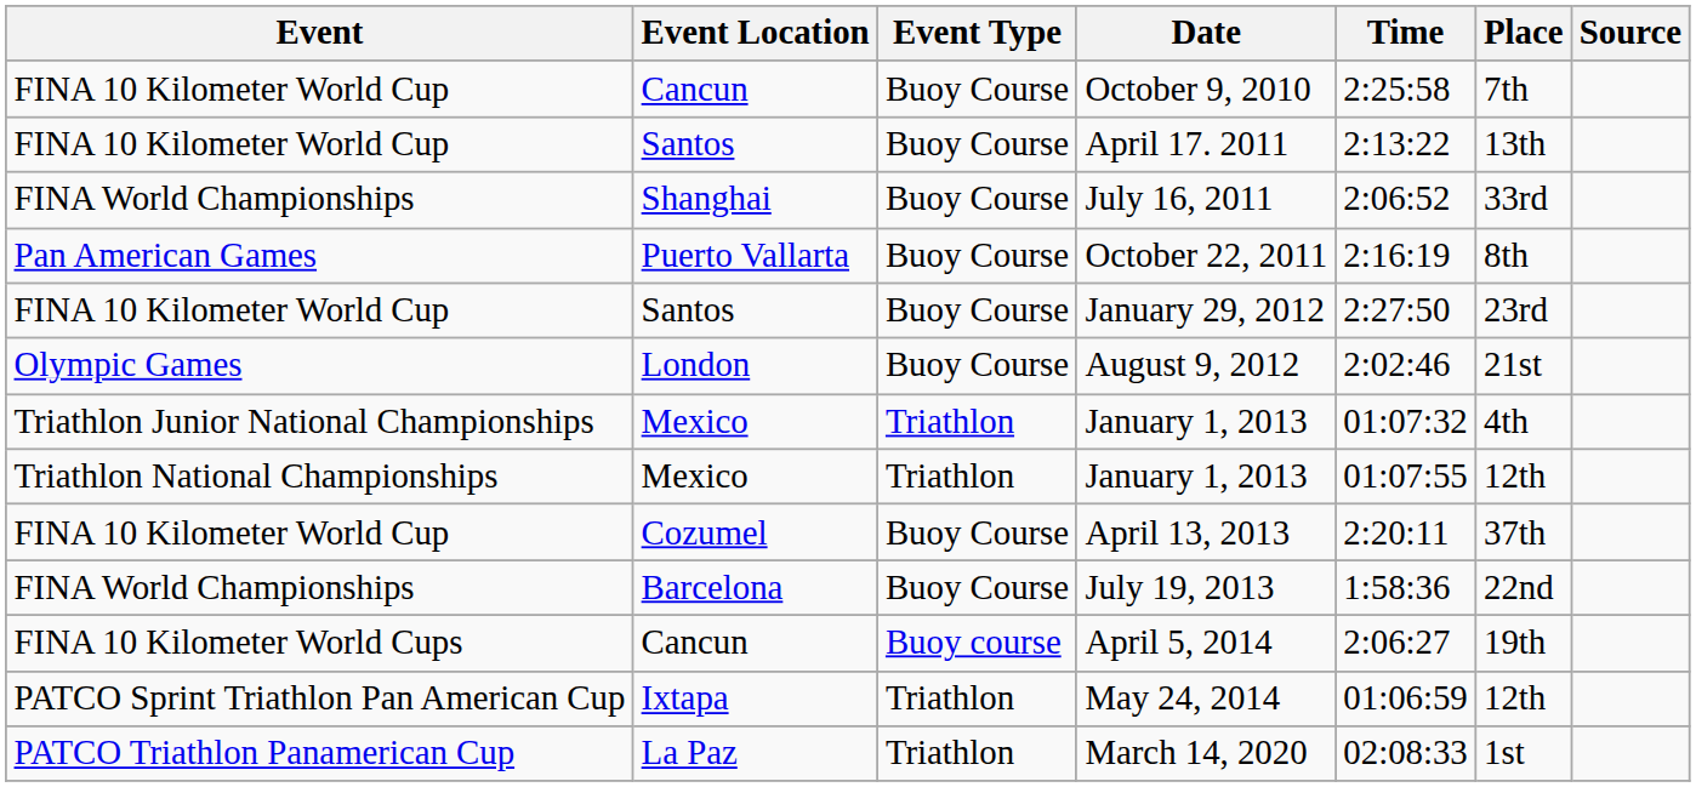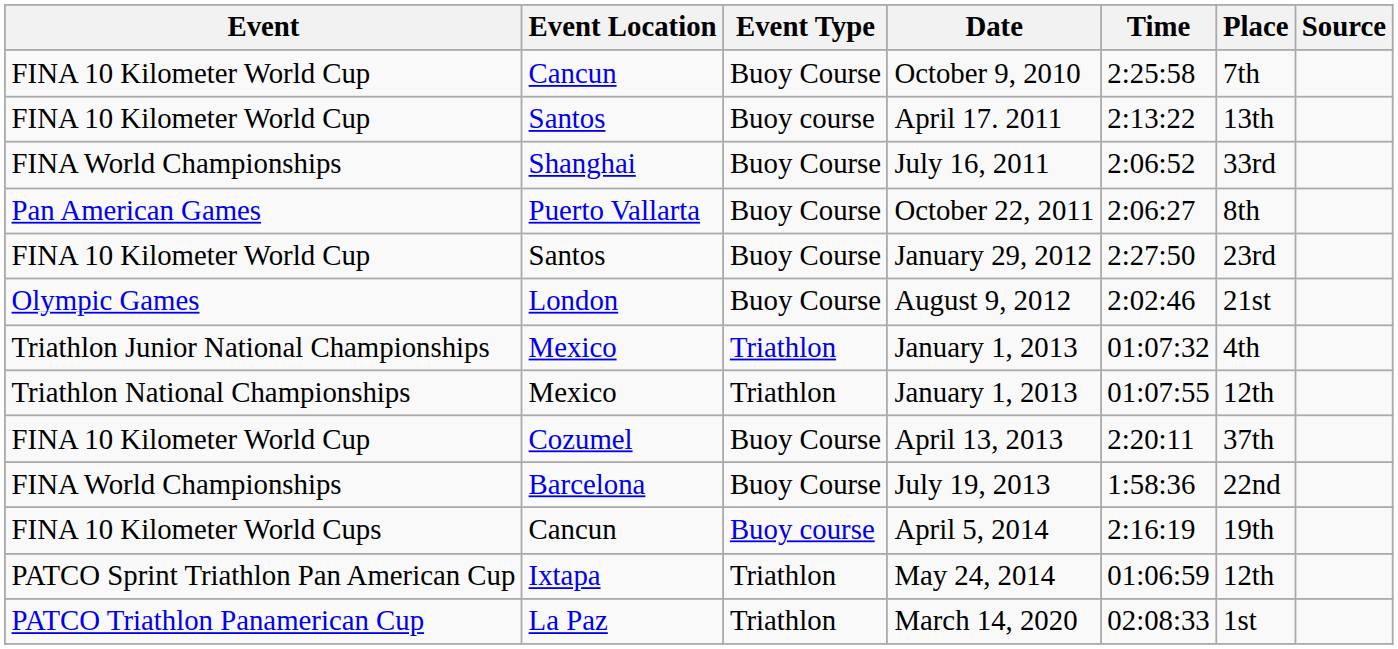April 17. 2011 | Event Type: Buoy Course -> Buoy course
October 22, 2011 | Time: 2:16:19 -> 2:06:27
April 5, 2014 | Time: 2:06:27 -> 2:16:19
